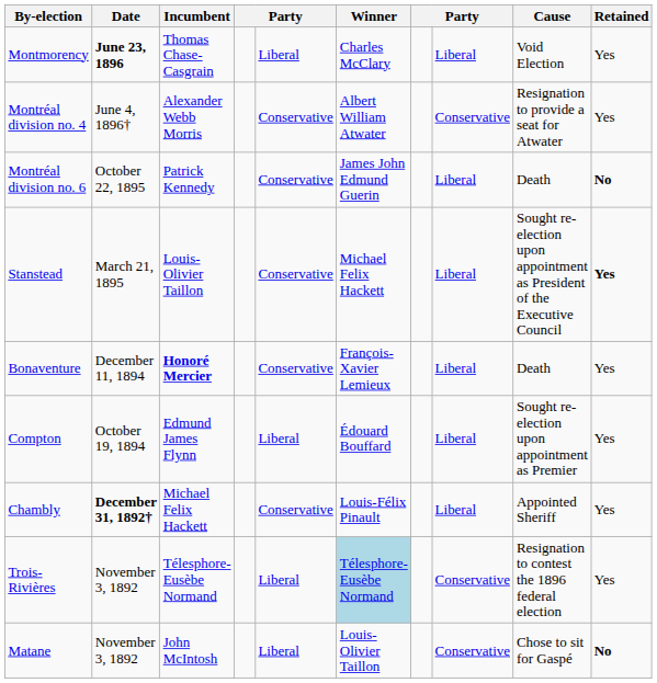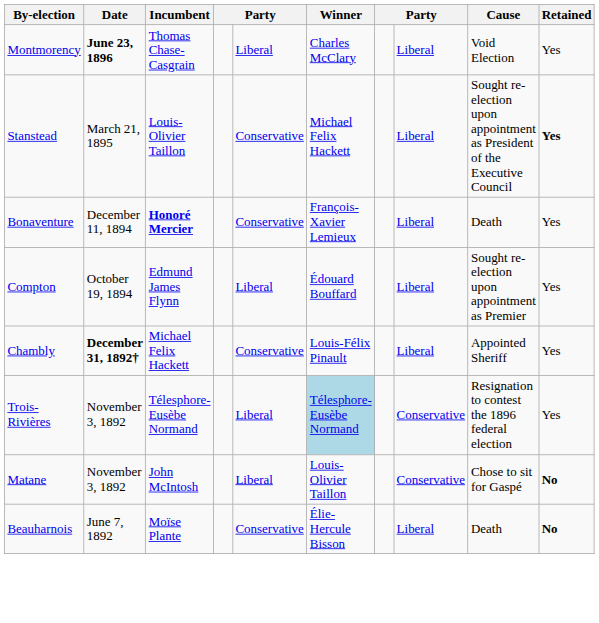- row: Montréal division no. 4 | June 4, 1896† | Alexander Webb Morris | Conservative | Albert William Atwater | Conservative | Resignation to provide a seat for Atwater | Yes
- row: Montréal division no. 6 | October 22, 1895 | Patrick Kennedy | Conservative | James John Edmund Guerin | Liberal | Death | No
+ row: Beauharnois | June 7, 1892 | Moïse Plante | Conservative | Élie-Hercule Bisson | Liberal | Death | No
